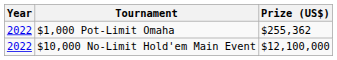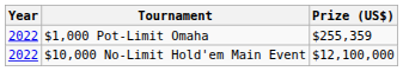$1,000 Pot-Limit Omaha | Prize (US$): $255,362 -> $255,359
